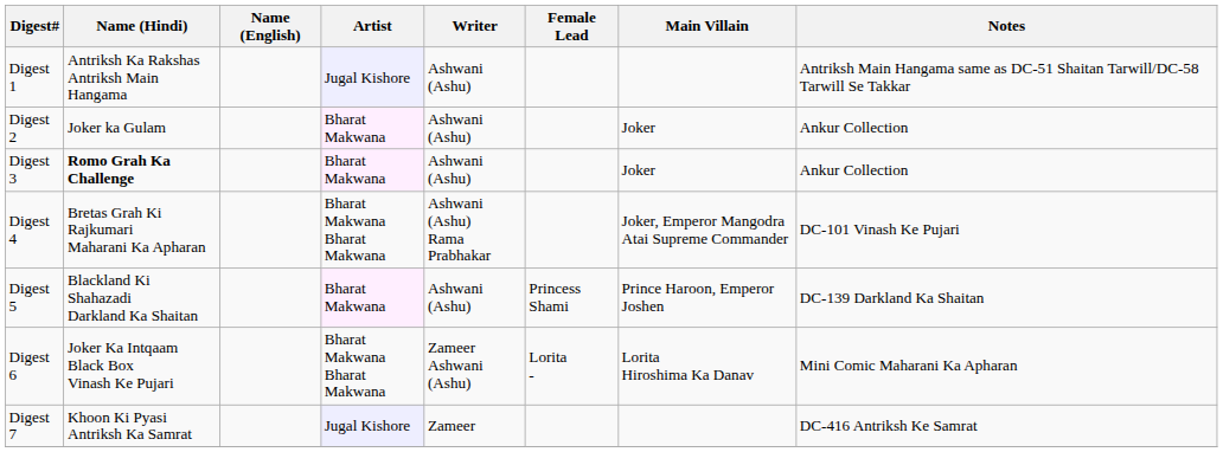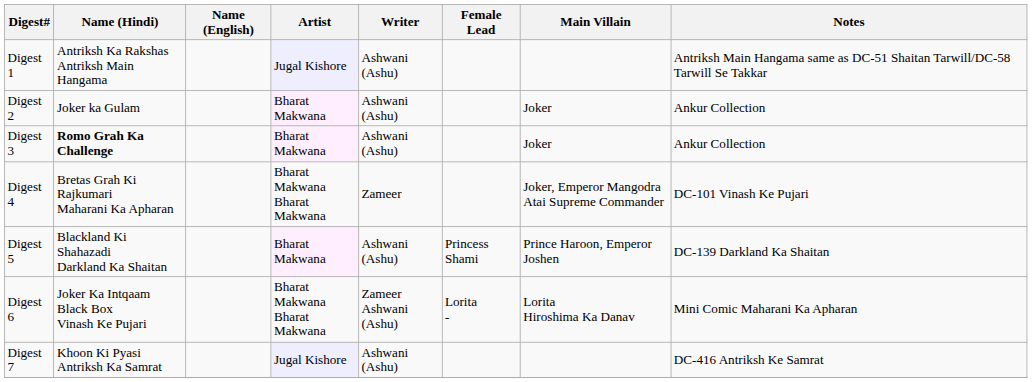Digest 4 | Writer: Ashwani (Ashu) Rama Prabhakar -> Zameer
Digest 7 | Writer: Zameer -> Ashwani (Ashu)
